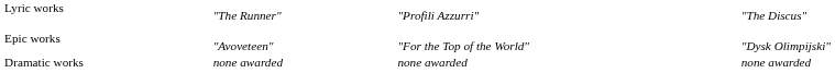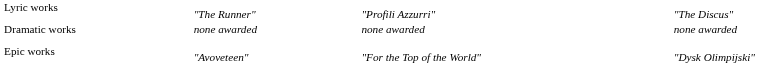rows swapped: Dramatic works <-> Epic works
